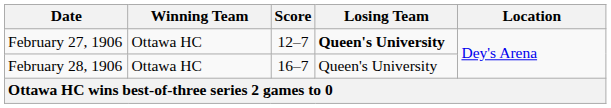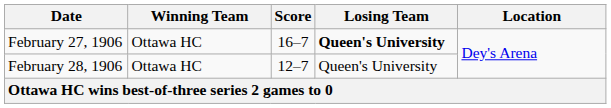February 27, 1906 | Score: 12–7 -> 16–7
February 28, 1906 | Score: 16–7 -> 12–7
